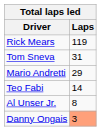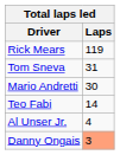Mario Andretti | Laps: 29 -> 30
Al Unser Jr. | Laps: 8 -> 4
